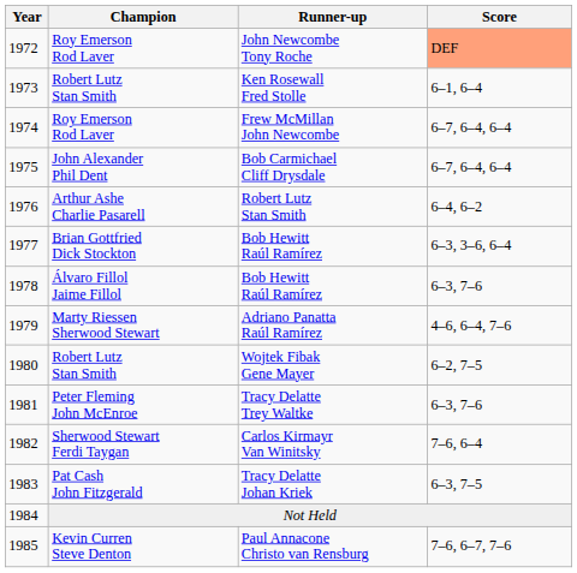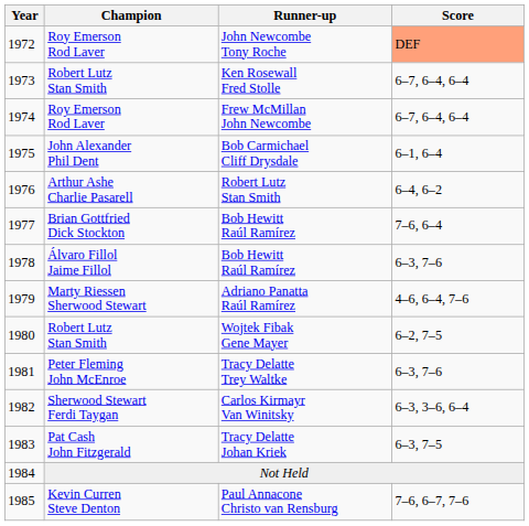Ken Rosewall Fred Stolle | Score: 6–1, 6–4 -> 6–7, 6–4, 6–4
Bob Carmichael Cliff Drysdale | Score: 6–7, 6–4, 6–4 -> 6–1, 6–4
1977 / Bob Hewitt Raúl Ramírez | Score: 6–3, 3–6, 6–4 -> 7–6, 6–4
Carlos Kirmayr Van Winitsky | Score: 7–6, 6–4 -> 6–3, 3–6, 6–4
